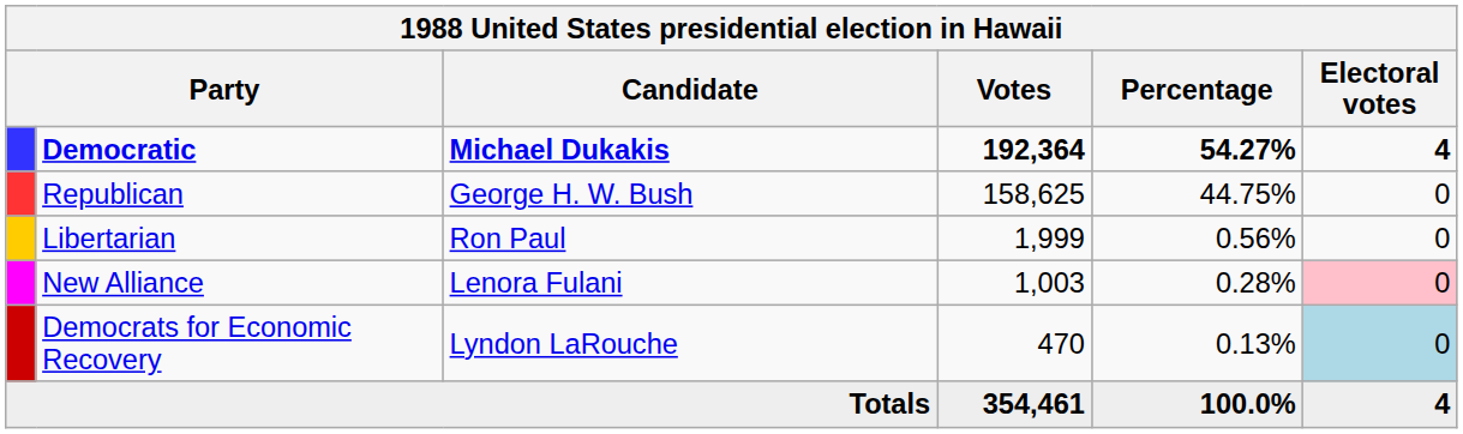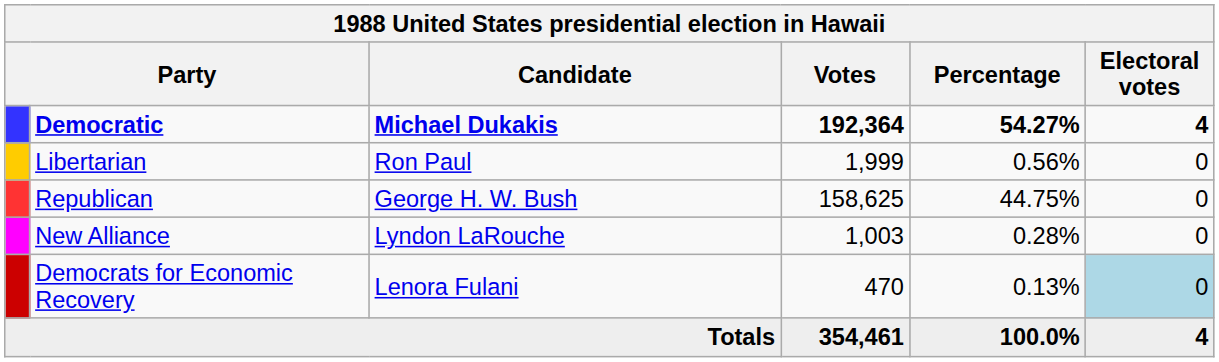rows swapped: Republican <-> Libertarian
New Alliance | Candidate: Lenora Fulani -> Lyndon LaRouche
New Alliance | Electoral votes: pink background -> no background
Democrats for Economic Recovery | Candidate: Lyndon LaRouche -> Lenora Fulani
